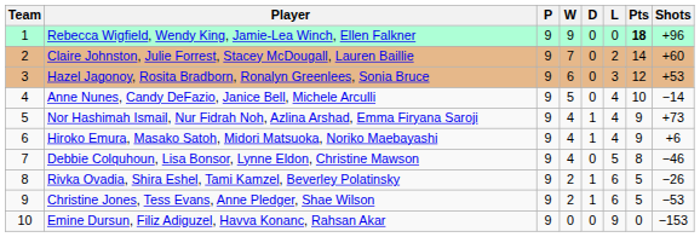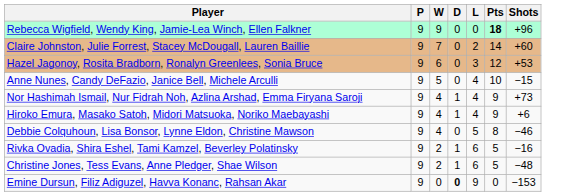- column: Team | 1 | 2 | 3 | 4 | 5 | 6 | 7 | 8 | 9 | 10
Anne Nunes, Candy DeFazio, Janice Bell, Michele Arculli | Shots: −14 -> −15
Rivka Ovadia, Shira Eshel, Tami Kamzel, Beverley Polatinsky | Shots: −26 -> −16
Christine Jones, Tess Evans, Anne Pledger, Shae Wilson | Shots: −53 -> −48
Emine Dursun, Filiz Adiguzel, Havva Konanc, Rahsan Akar | D: normal -> bold
